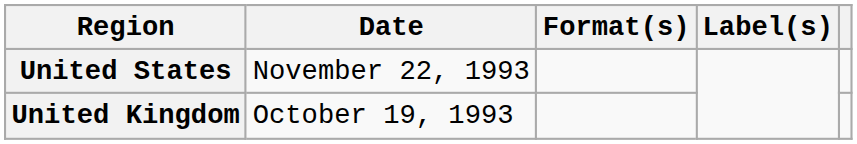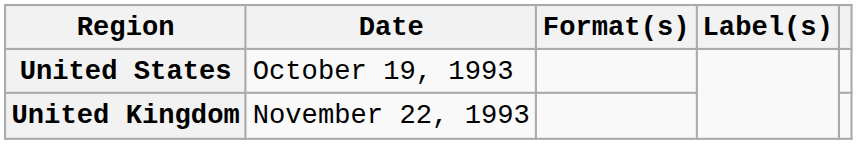United States | Date: November 22, 1993 -> October 19, 1993
United Kingdom | Date: October 19, 1993 -> November 22, 1993
